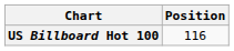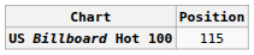US Billboard Hot 100 | Position: 116 -> 115
